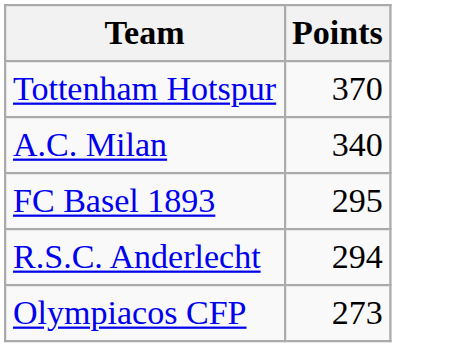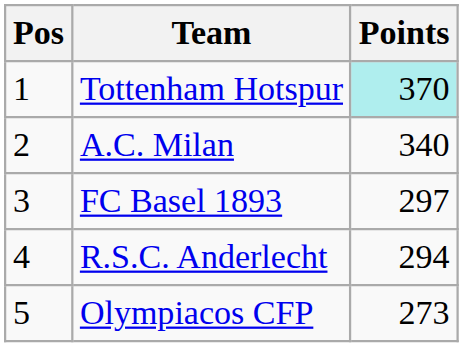+ column: Pos | 1 | 2 | 3 | 4 | 5
Tottenham Hotspur | Points: no background -> paleturquoise background
FC Basel 1893 | Points: 295 -> 297
